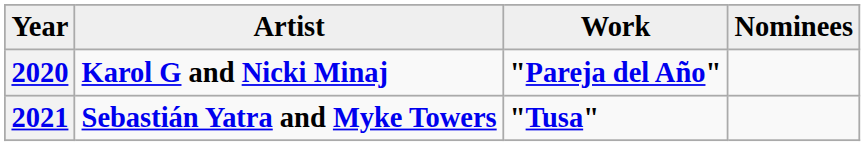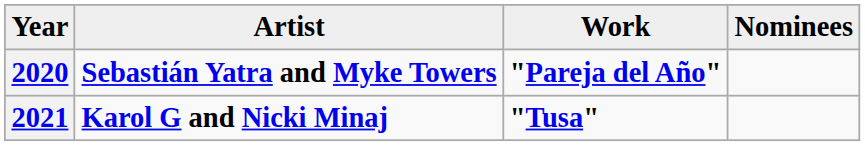2020 | Artist: Karol G and Nicki Minaj -> Sebastián Yatra and Myke Towers
2021 | Artist: Sebastián Yatra and Myke Towers -> Karol G and Nicki Minaj
